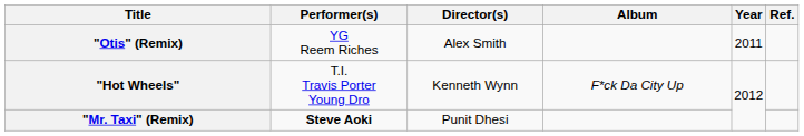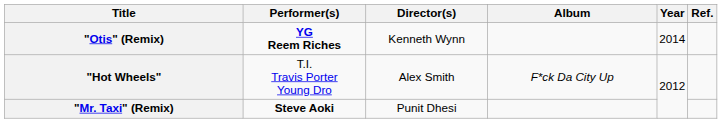"Otis" (Remix) | Performer(s): normal -> bold
"Otis" (Remix) | Director(s): Alex Smith -> Kenneth Wynn
"Otis" (Remix) | Year: 2011 -> 2014
"Hot Wheels" | Director(s): Kenneth Wynn -> Alex Smith
